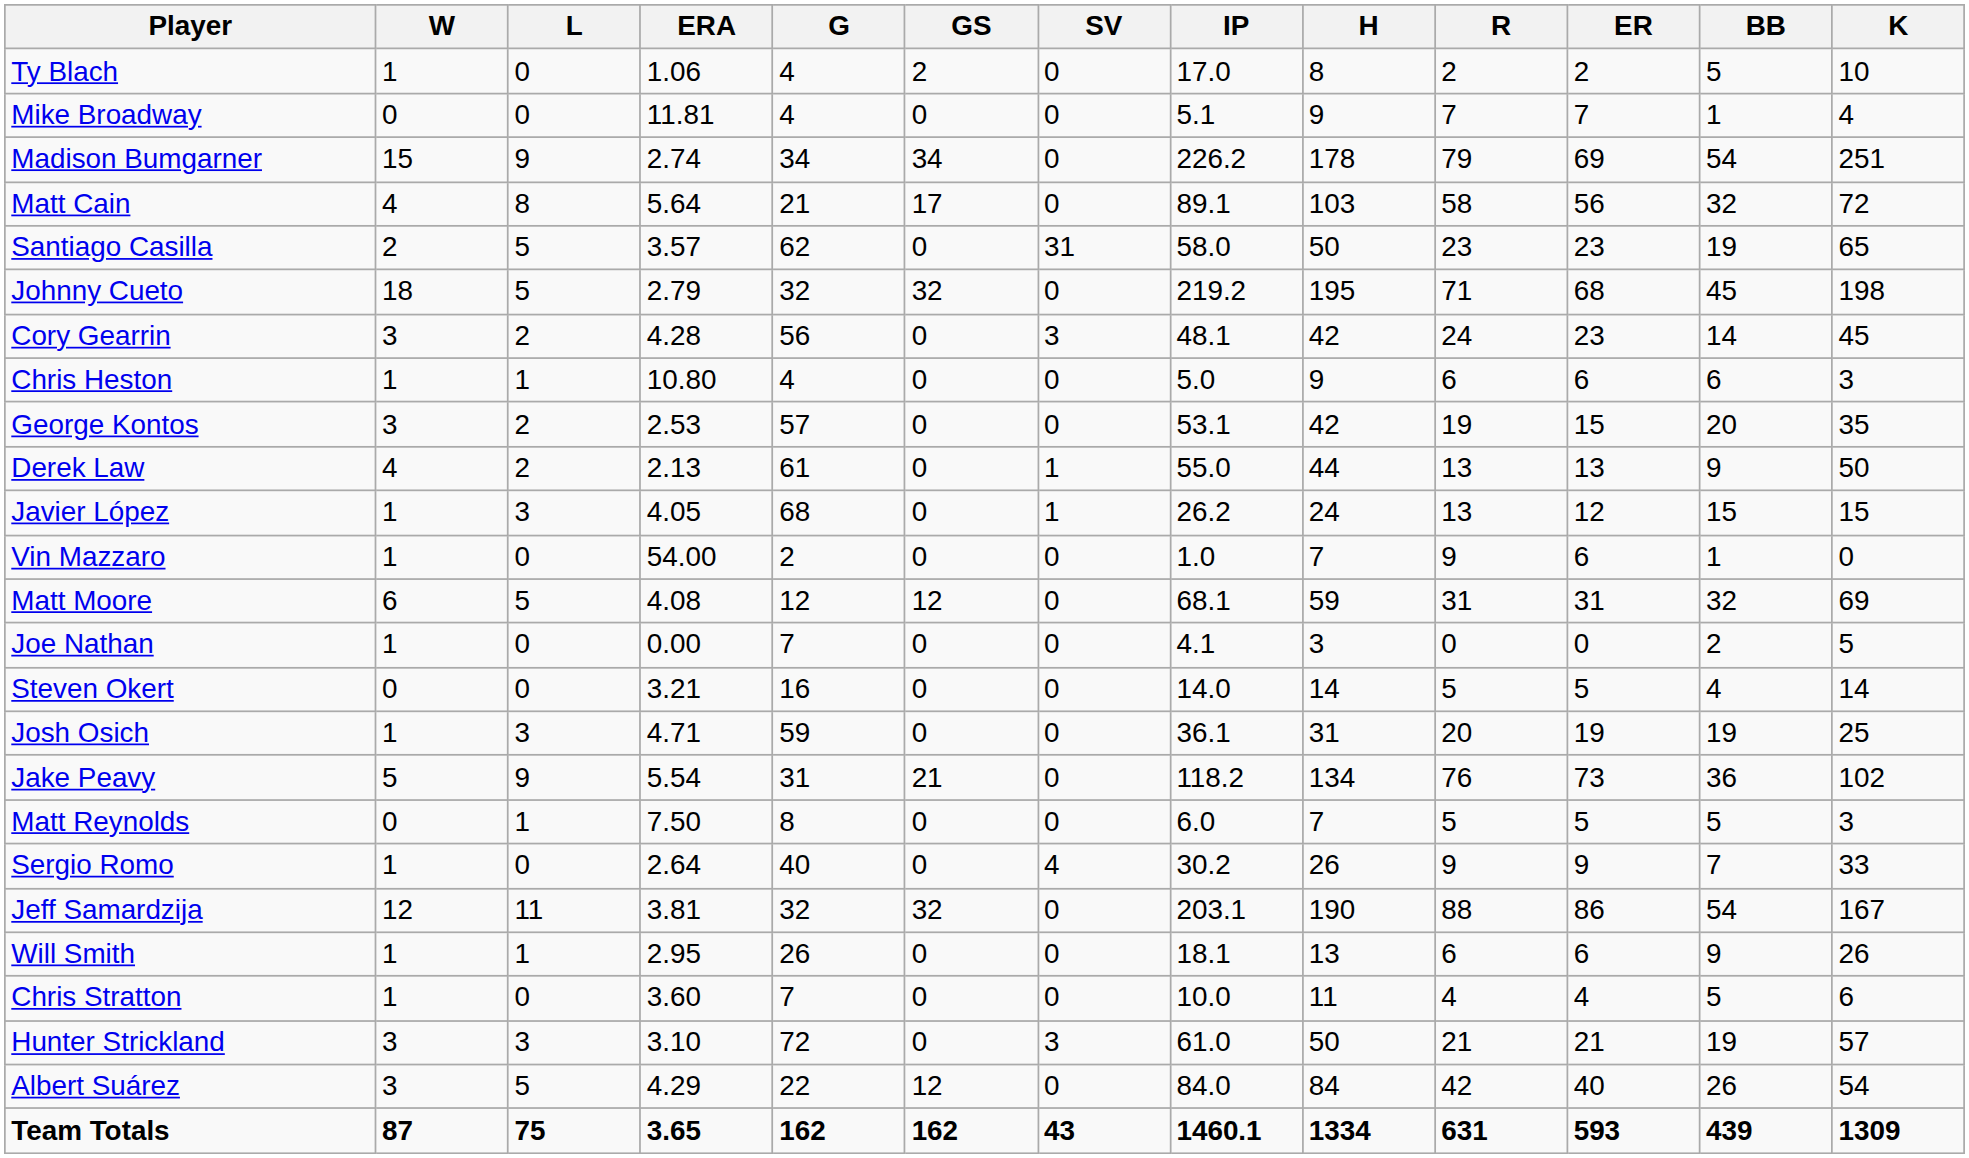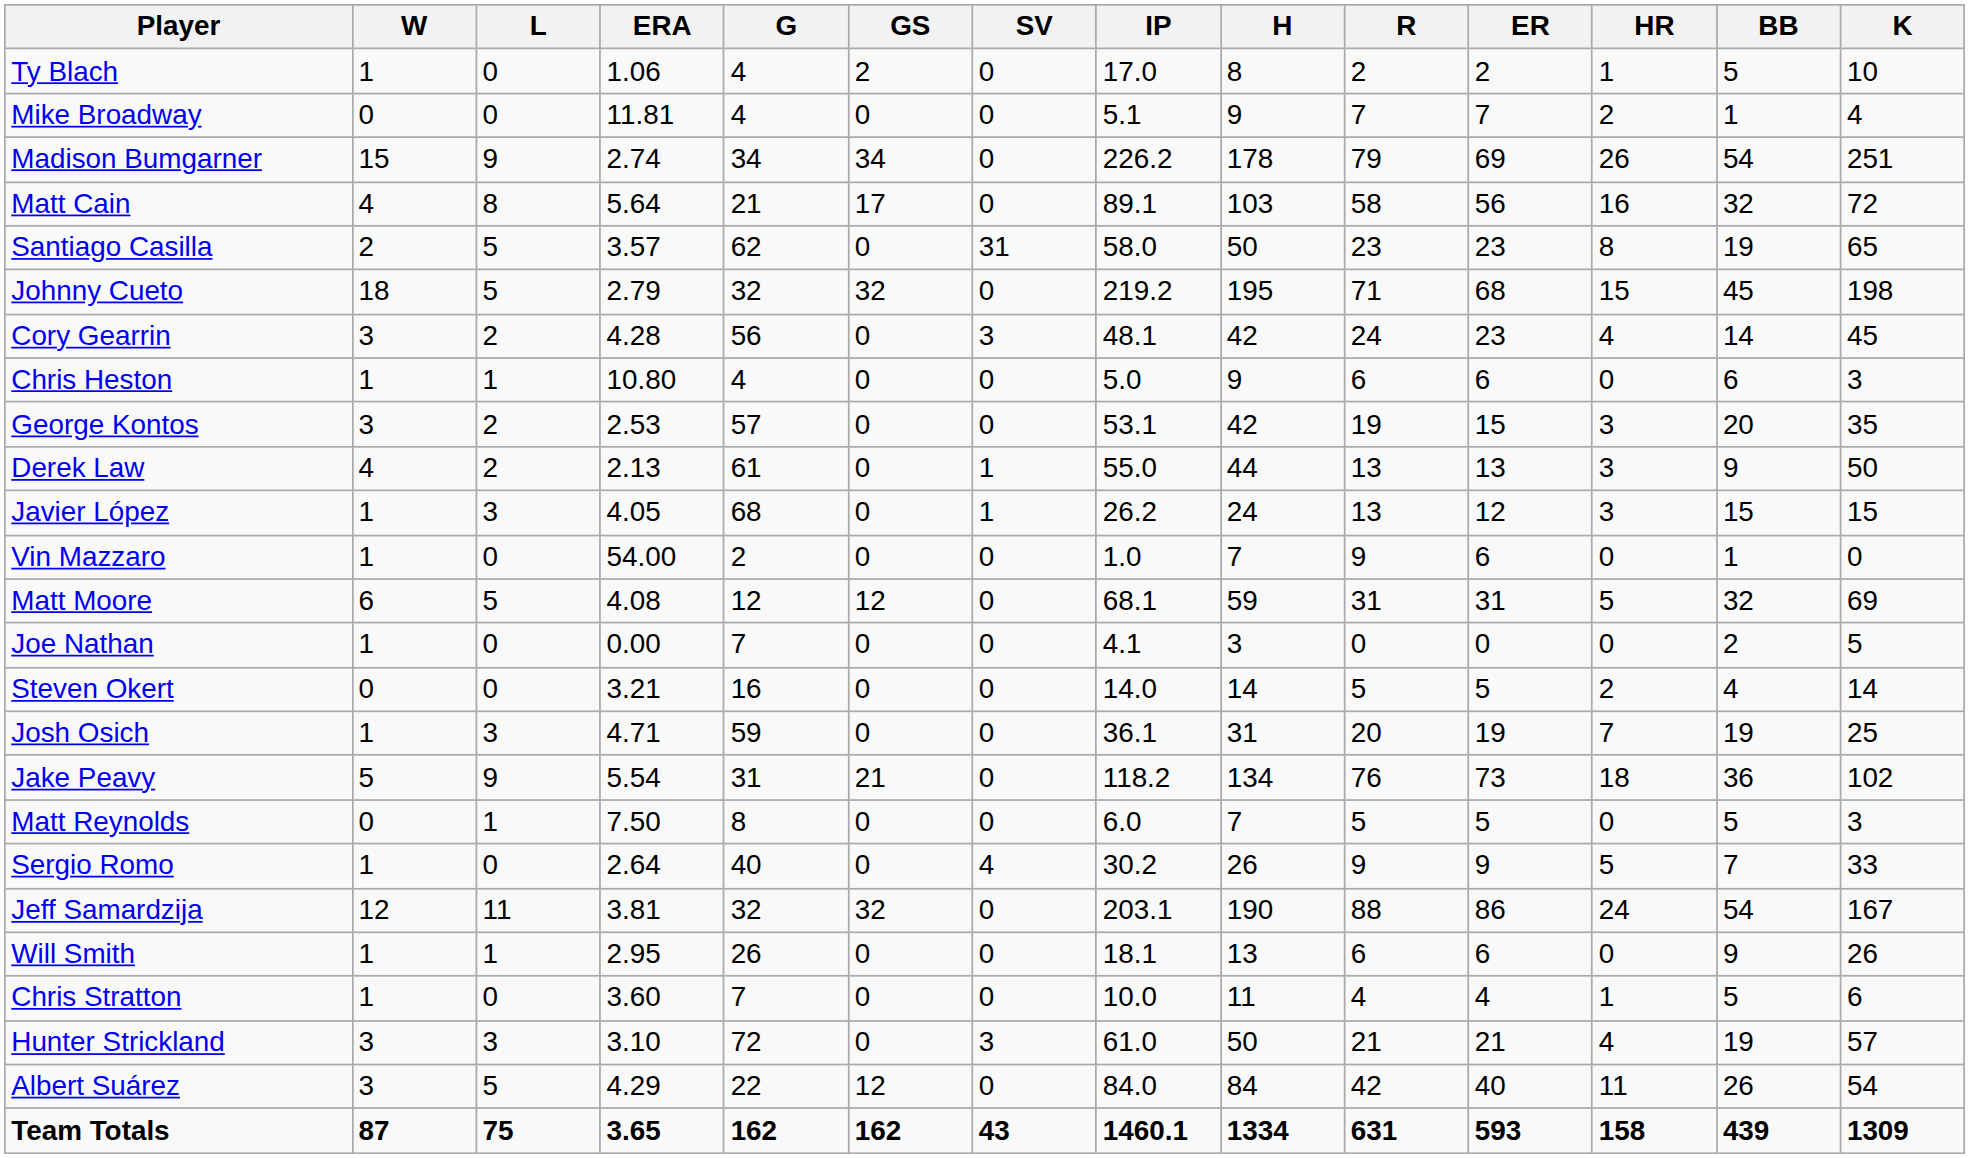+ column: HR | 1 | 2 | 26 | 16 | 8 | 15 | 4 | 0 | 3 | 3 | 3 | 0 | 5 | 0 | 2 | 7 | 18 | 0 | 5 | 24 | 0 | 1 | 4 | 11 | 158
